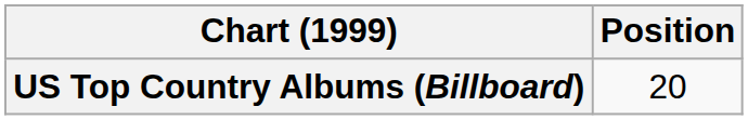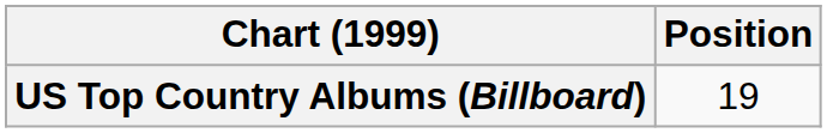US Top Country Albums (Billboard) | Position: 20 -> 19
